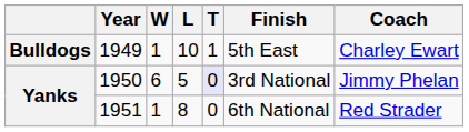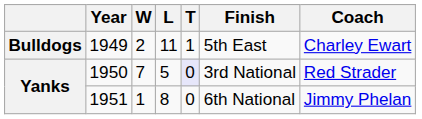1949 | W: 1 -> 2
1949 | L: 10 -> 11
1950 | W: 6 -> 7
1950 | Coach: Jimmy Phelan -> Red Strader
1951 | Coach: Red Strader -> Jimmy Phelan
